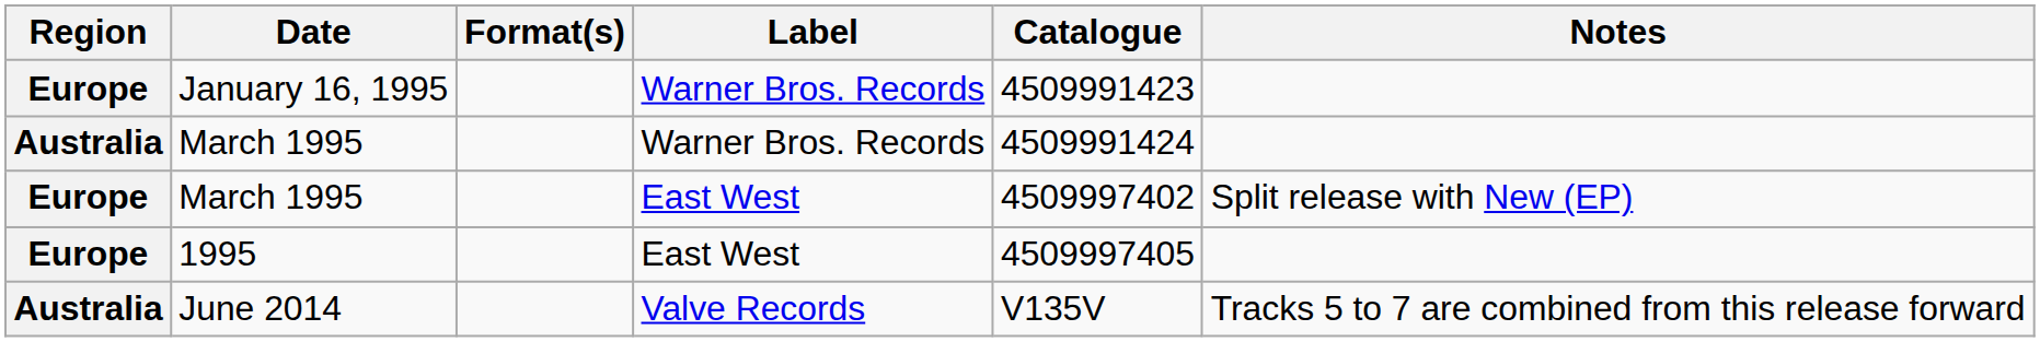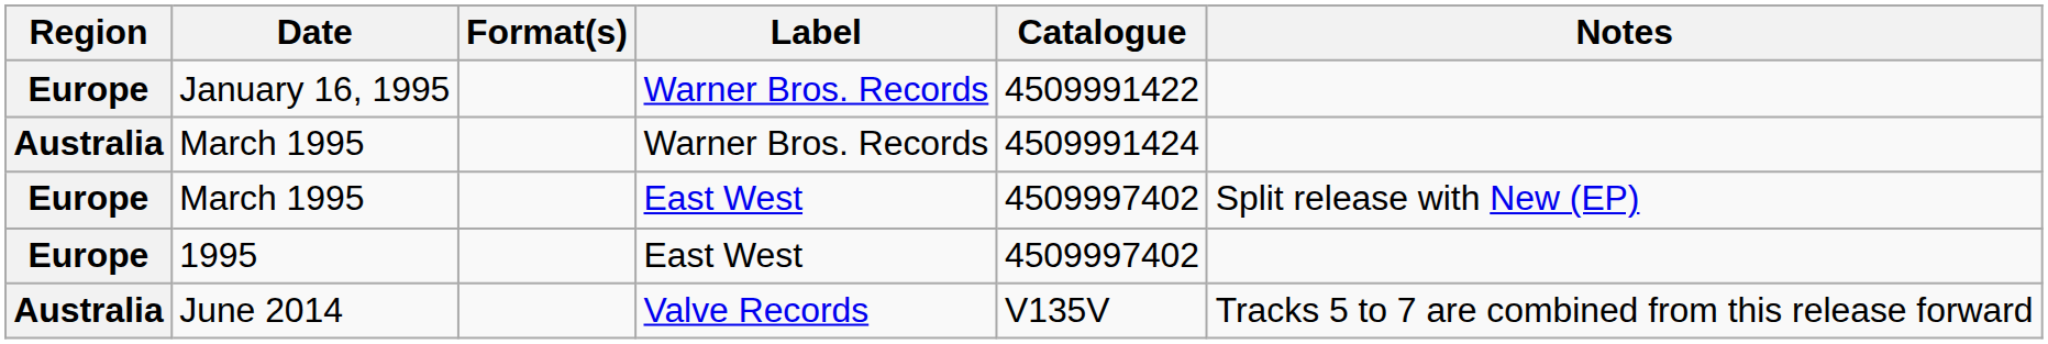January 16, 1995 | Catalogue: 4509991423 -> 4509991422
1995 | Catalogue: 4509997405 -> 4509997402
